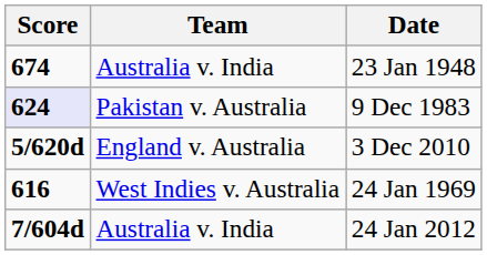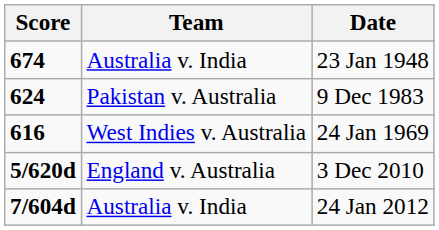9 Dec 1983 | Score: lavender background -> no background
rows swapped: 3 Dec 2010 <-> 24 Jan 1969
